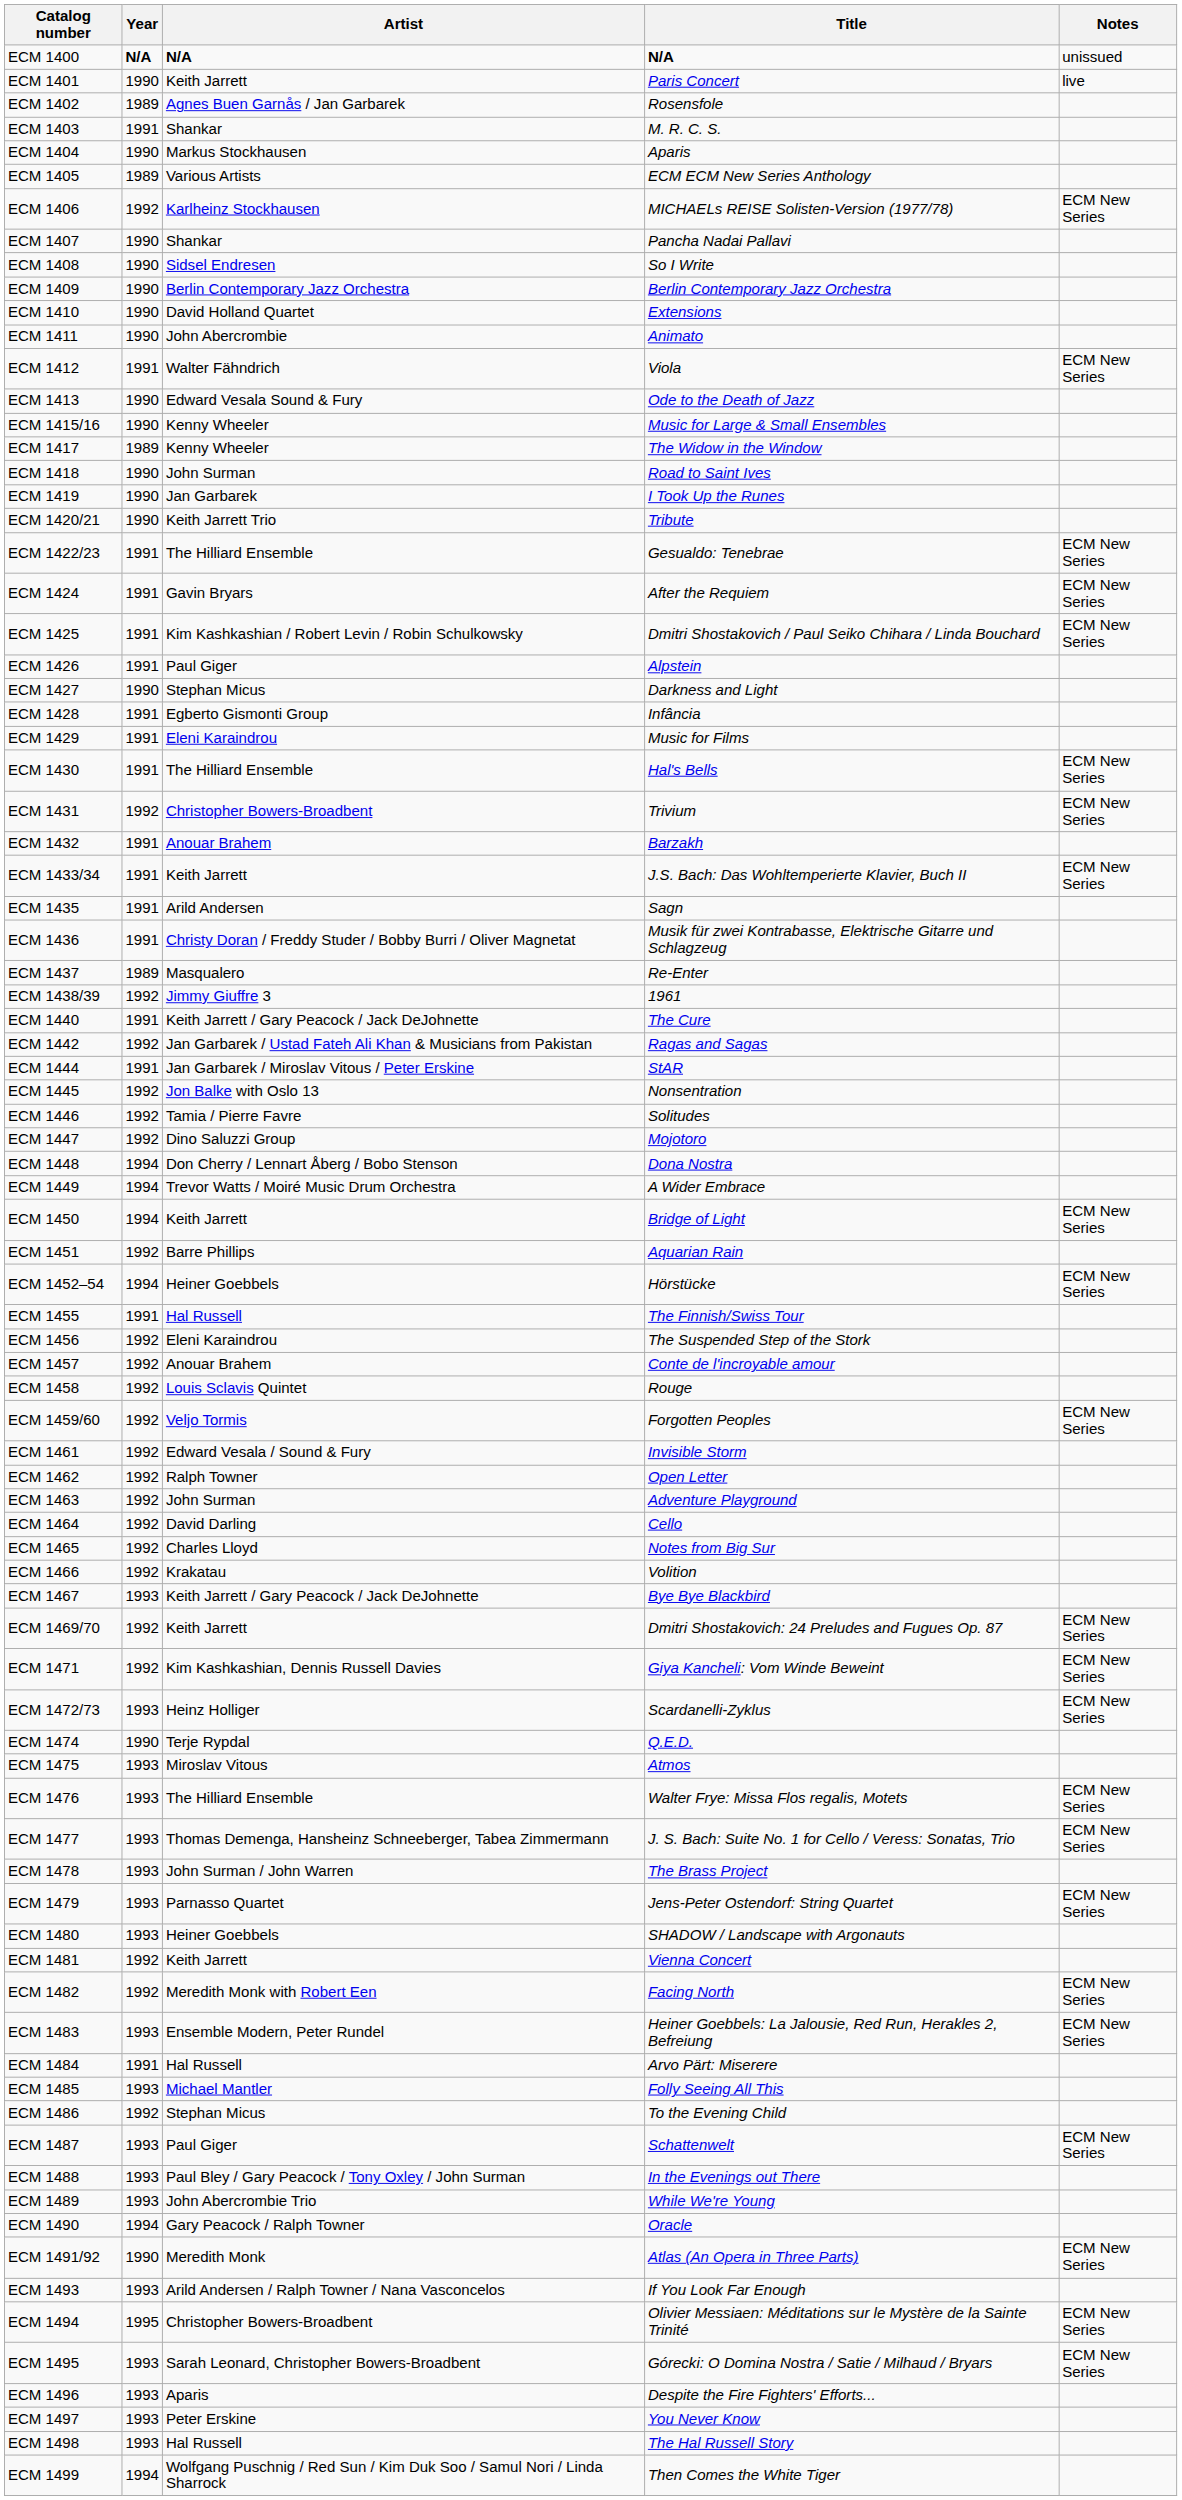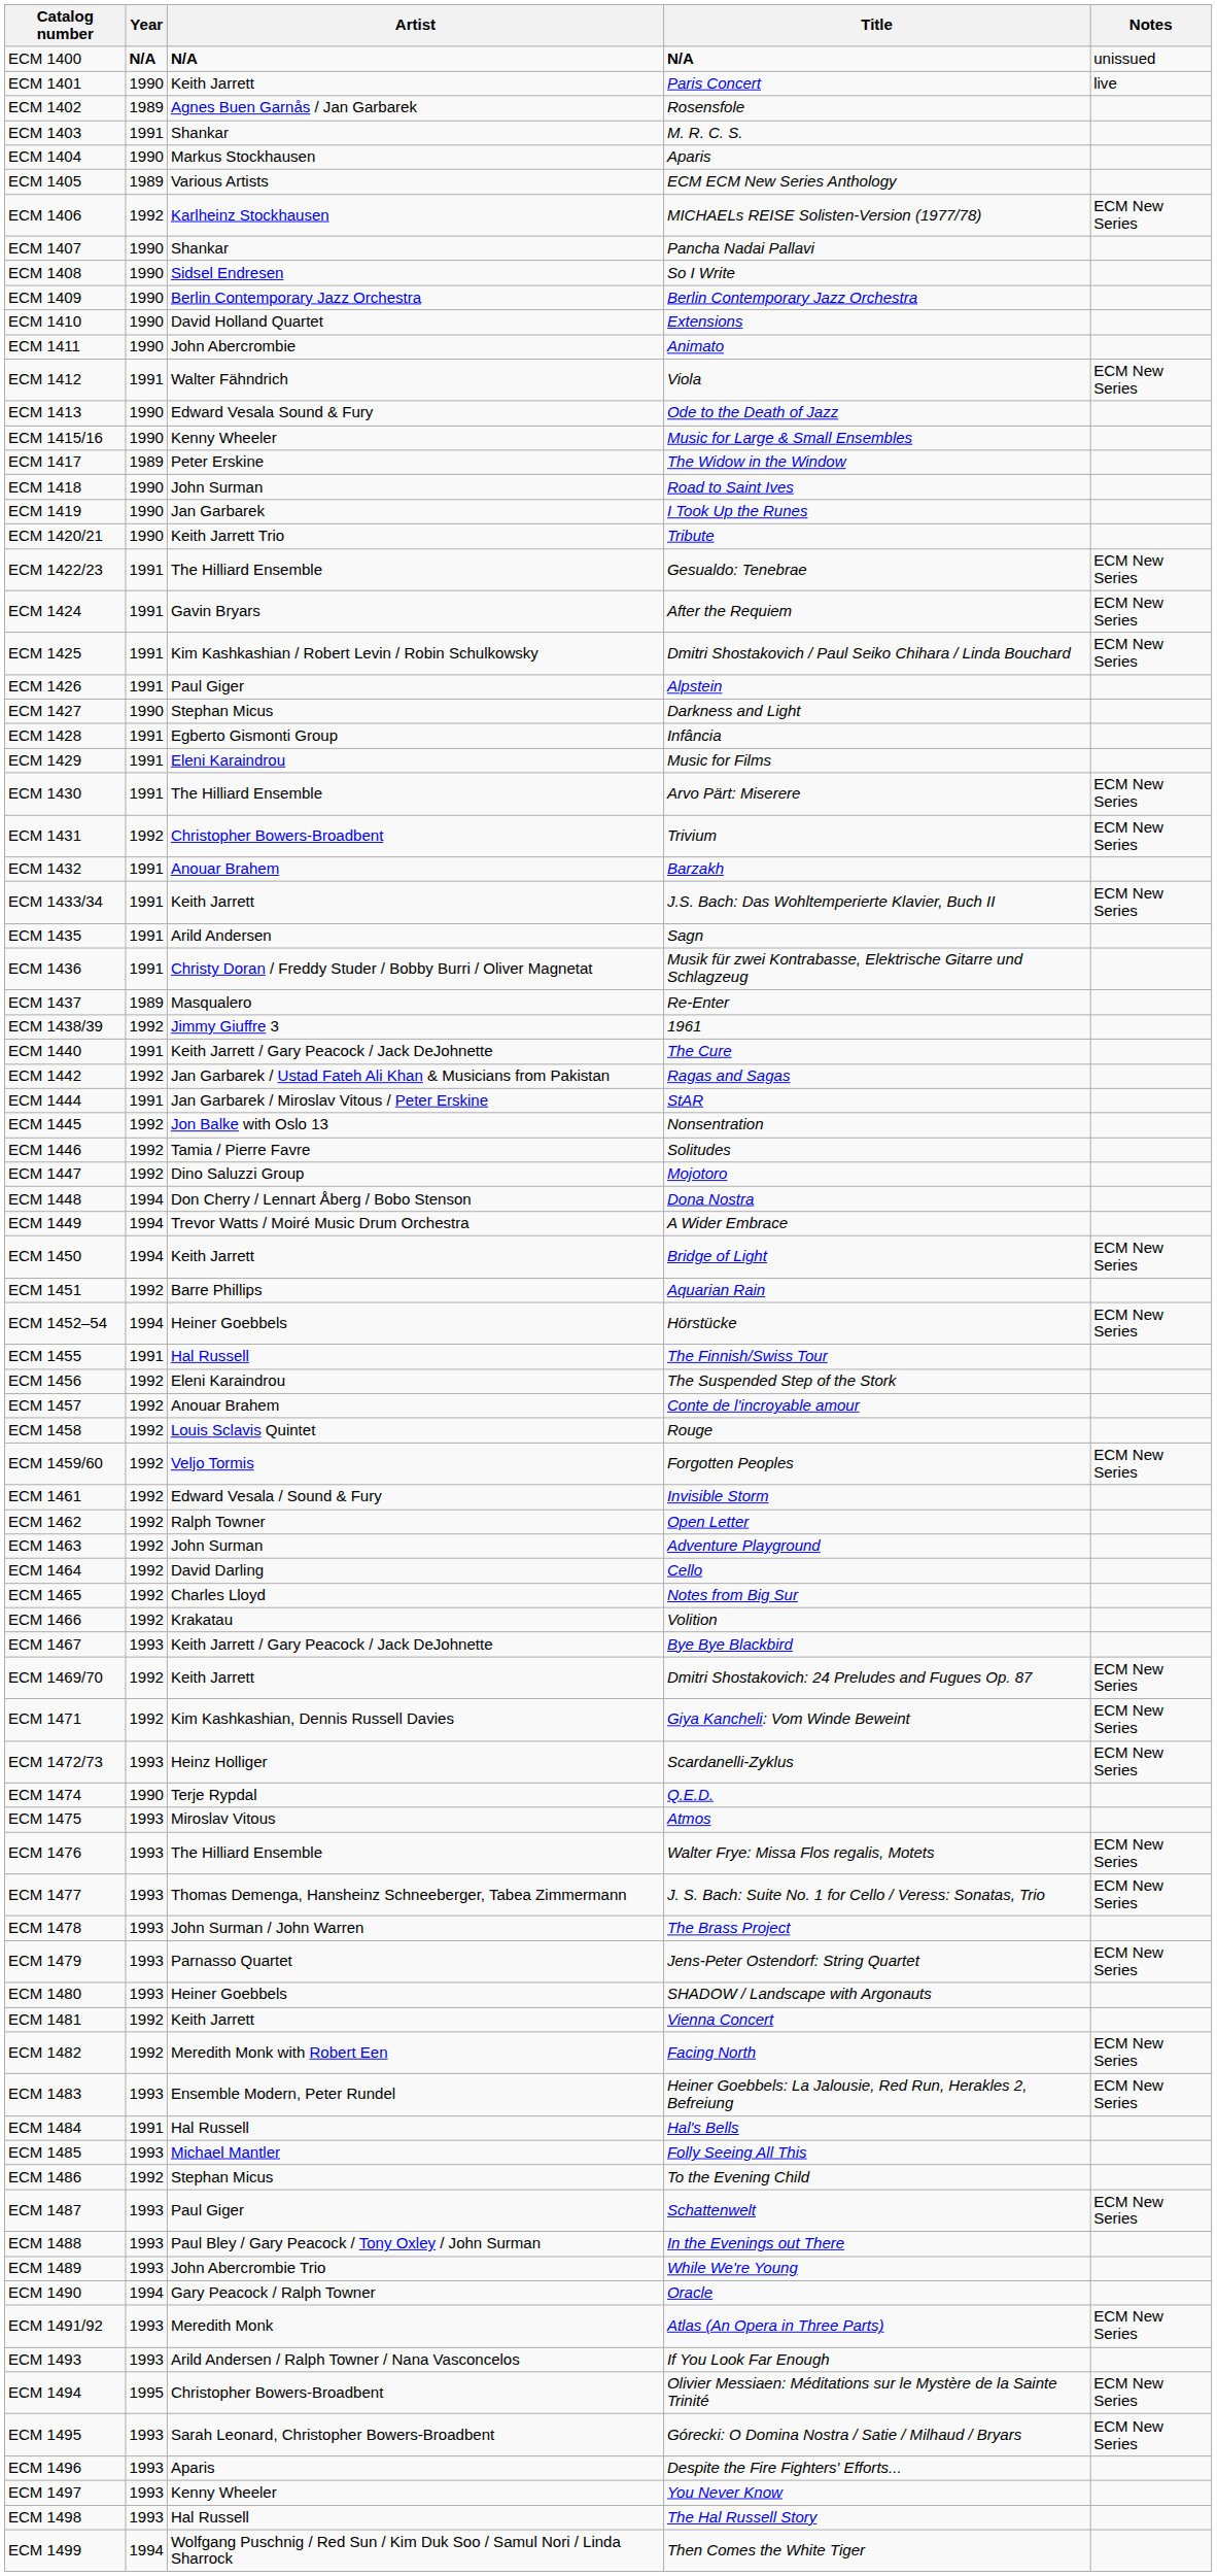ECM 1417 | Artist: Kenny Wheeler -> Peter Erskine
ECM 1430 | Title: Hal's Bells -> Arvo Pärt: Miserere
ECM 1484 | Title: Arvo Pärt: Miserere -> Hal's Bells
ECM 1491/92 | Year: 1990 -> 1993
ECM 1497 | Artist: Peter Erskine -> Kenny Wheeler
